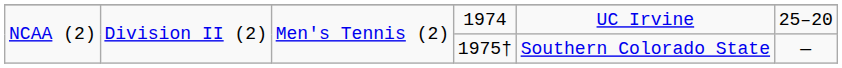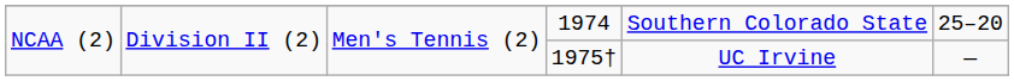1974 | column 5: UC Irvine -> Southern Colorado State
1975† | column 5: Southern Colorado State -> UC Irvine
